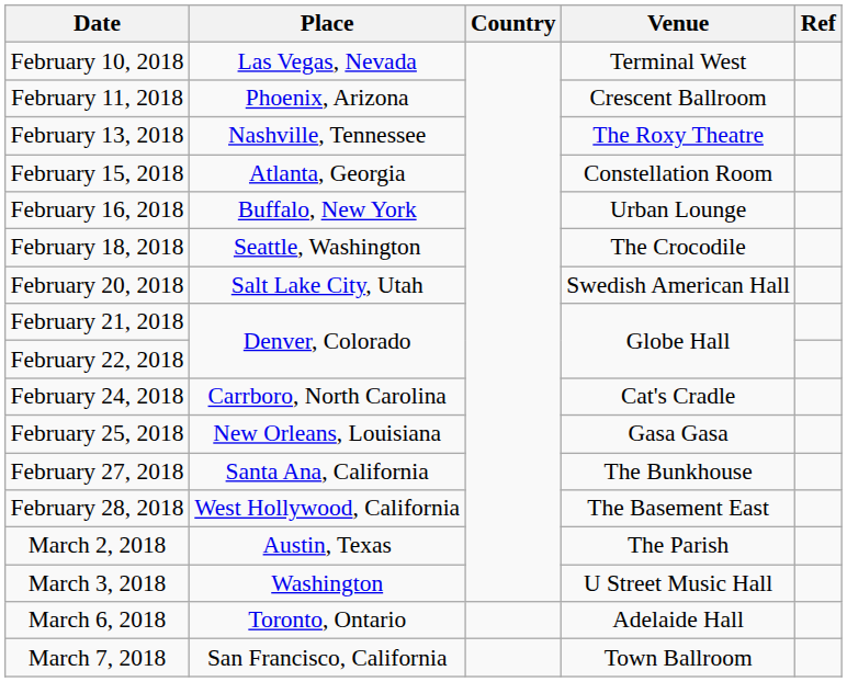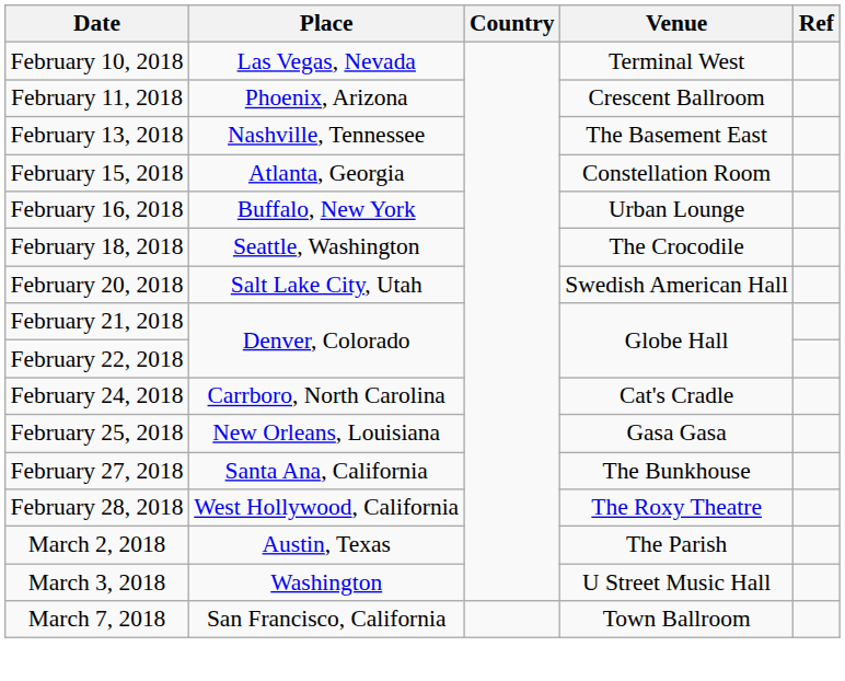February 13, 2018 | Venue: The Roxy Theatre -> The Basement East
February 28, 2018 | Venue: The Basement East -> The Roxy Theatre
- row: March 6, 2018 | Toronto, Ontario | Adelaide Hall
